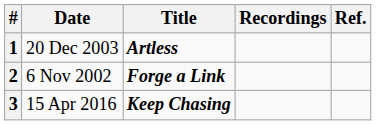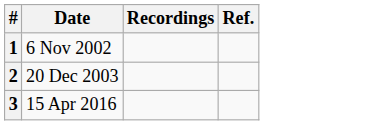- column: Title | Artless | Forge a Link | Keep Chasing
1 | Date: 20 Dec 2003 -> 6 Nov 2002
2 | Date: 6 Nov 2002 -> 20 Dec 2003
